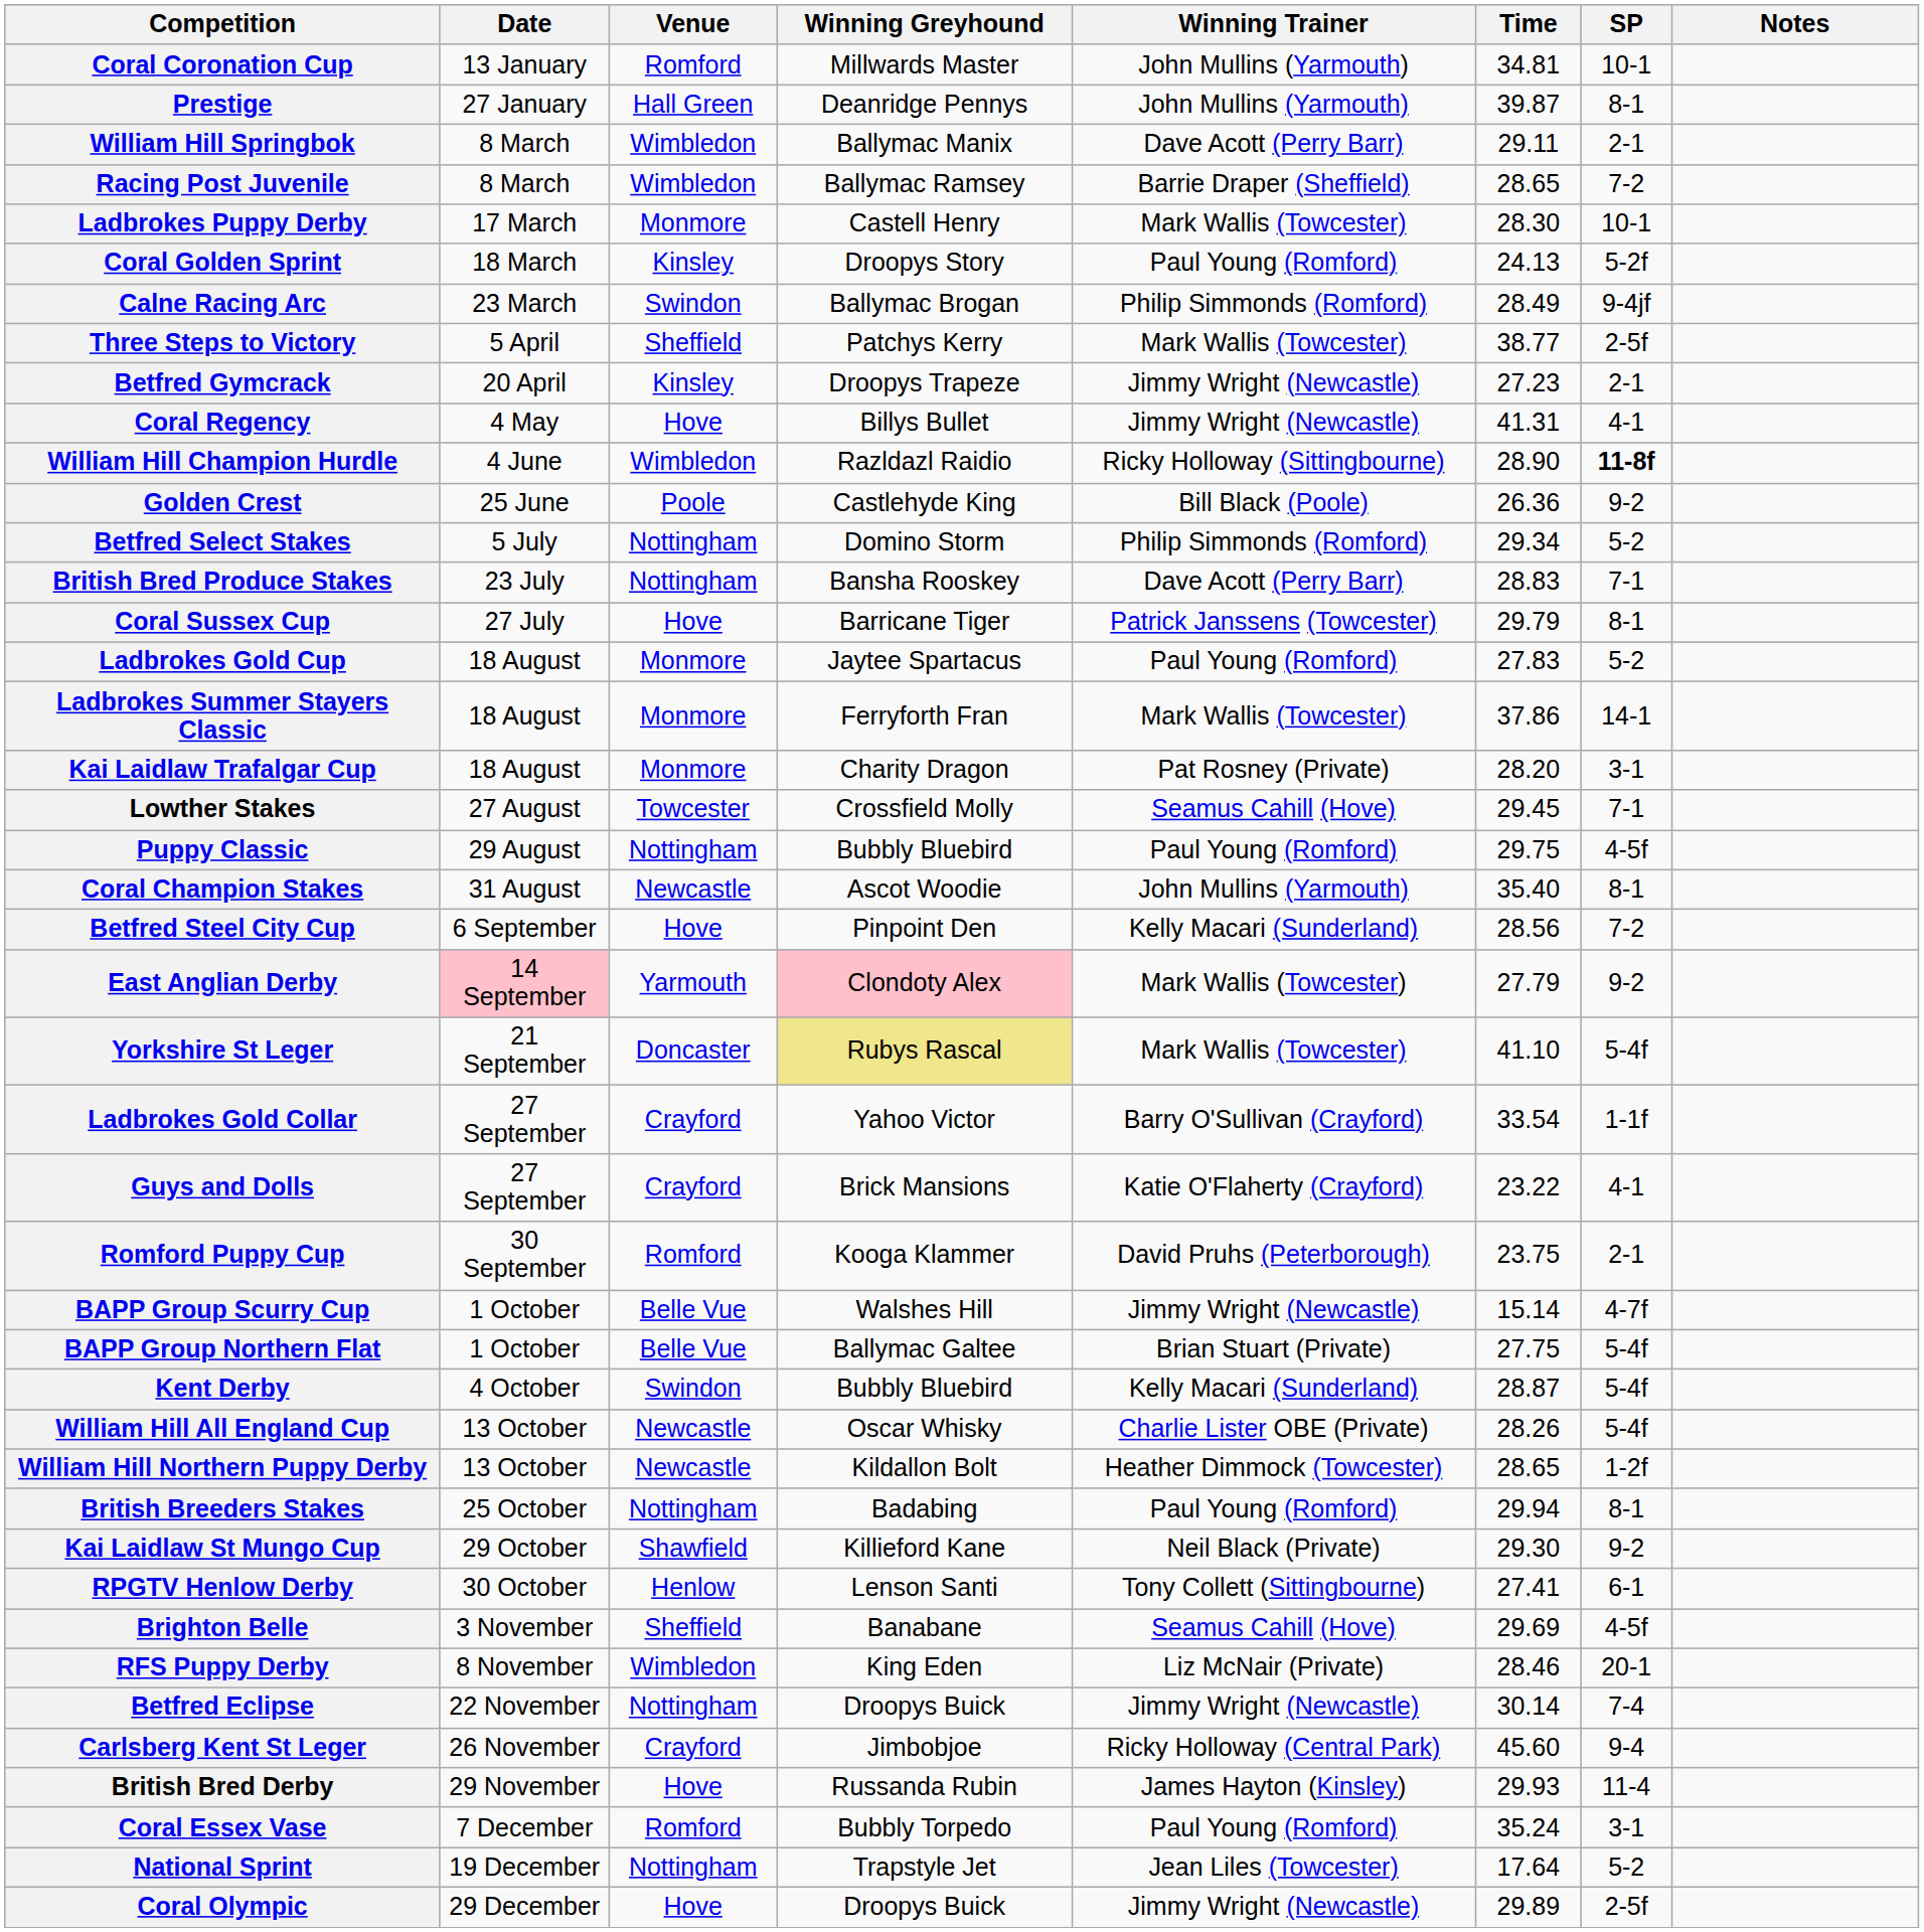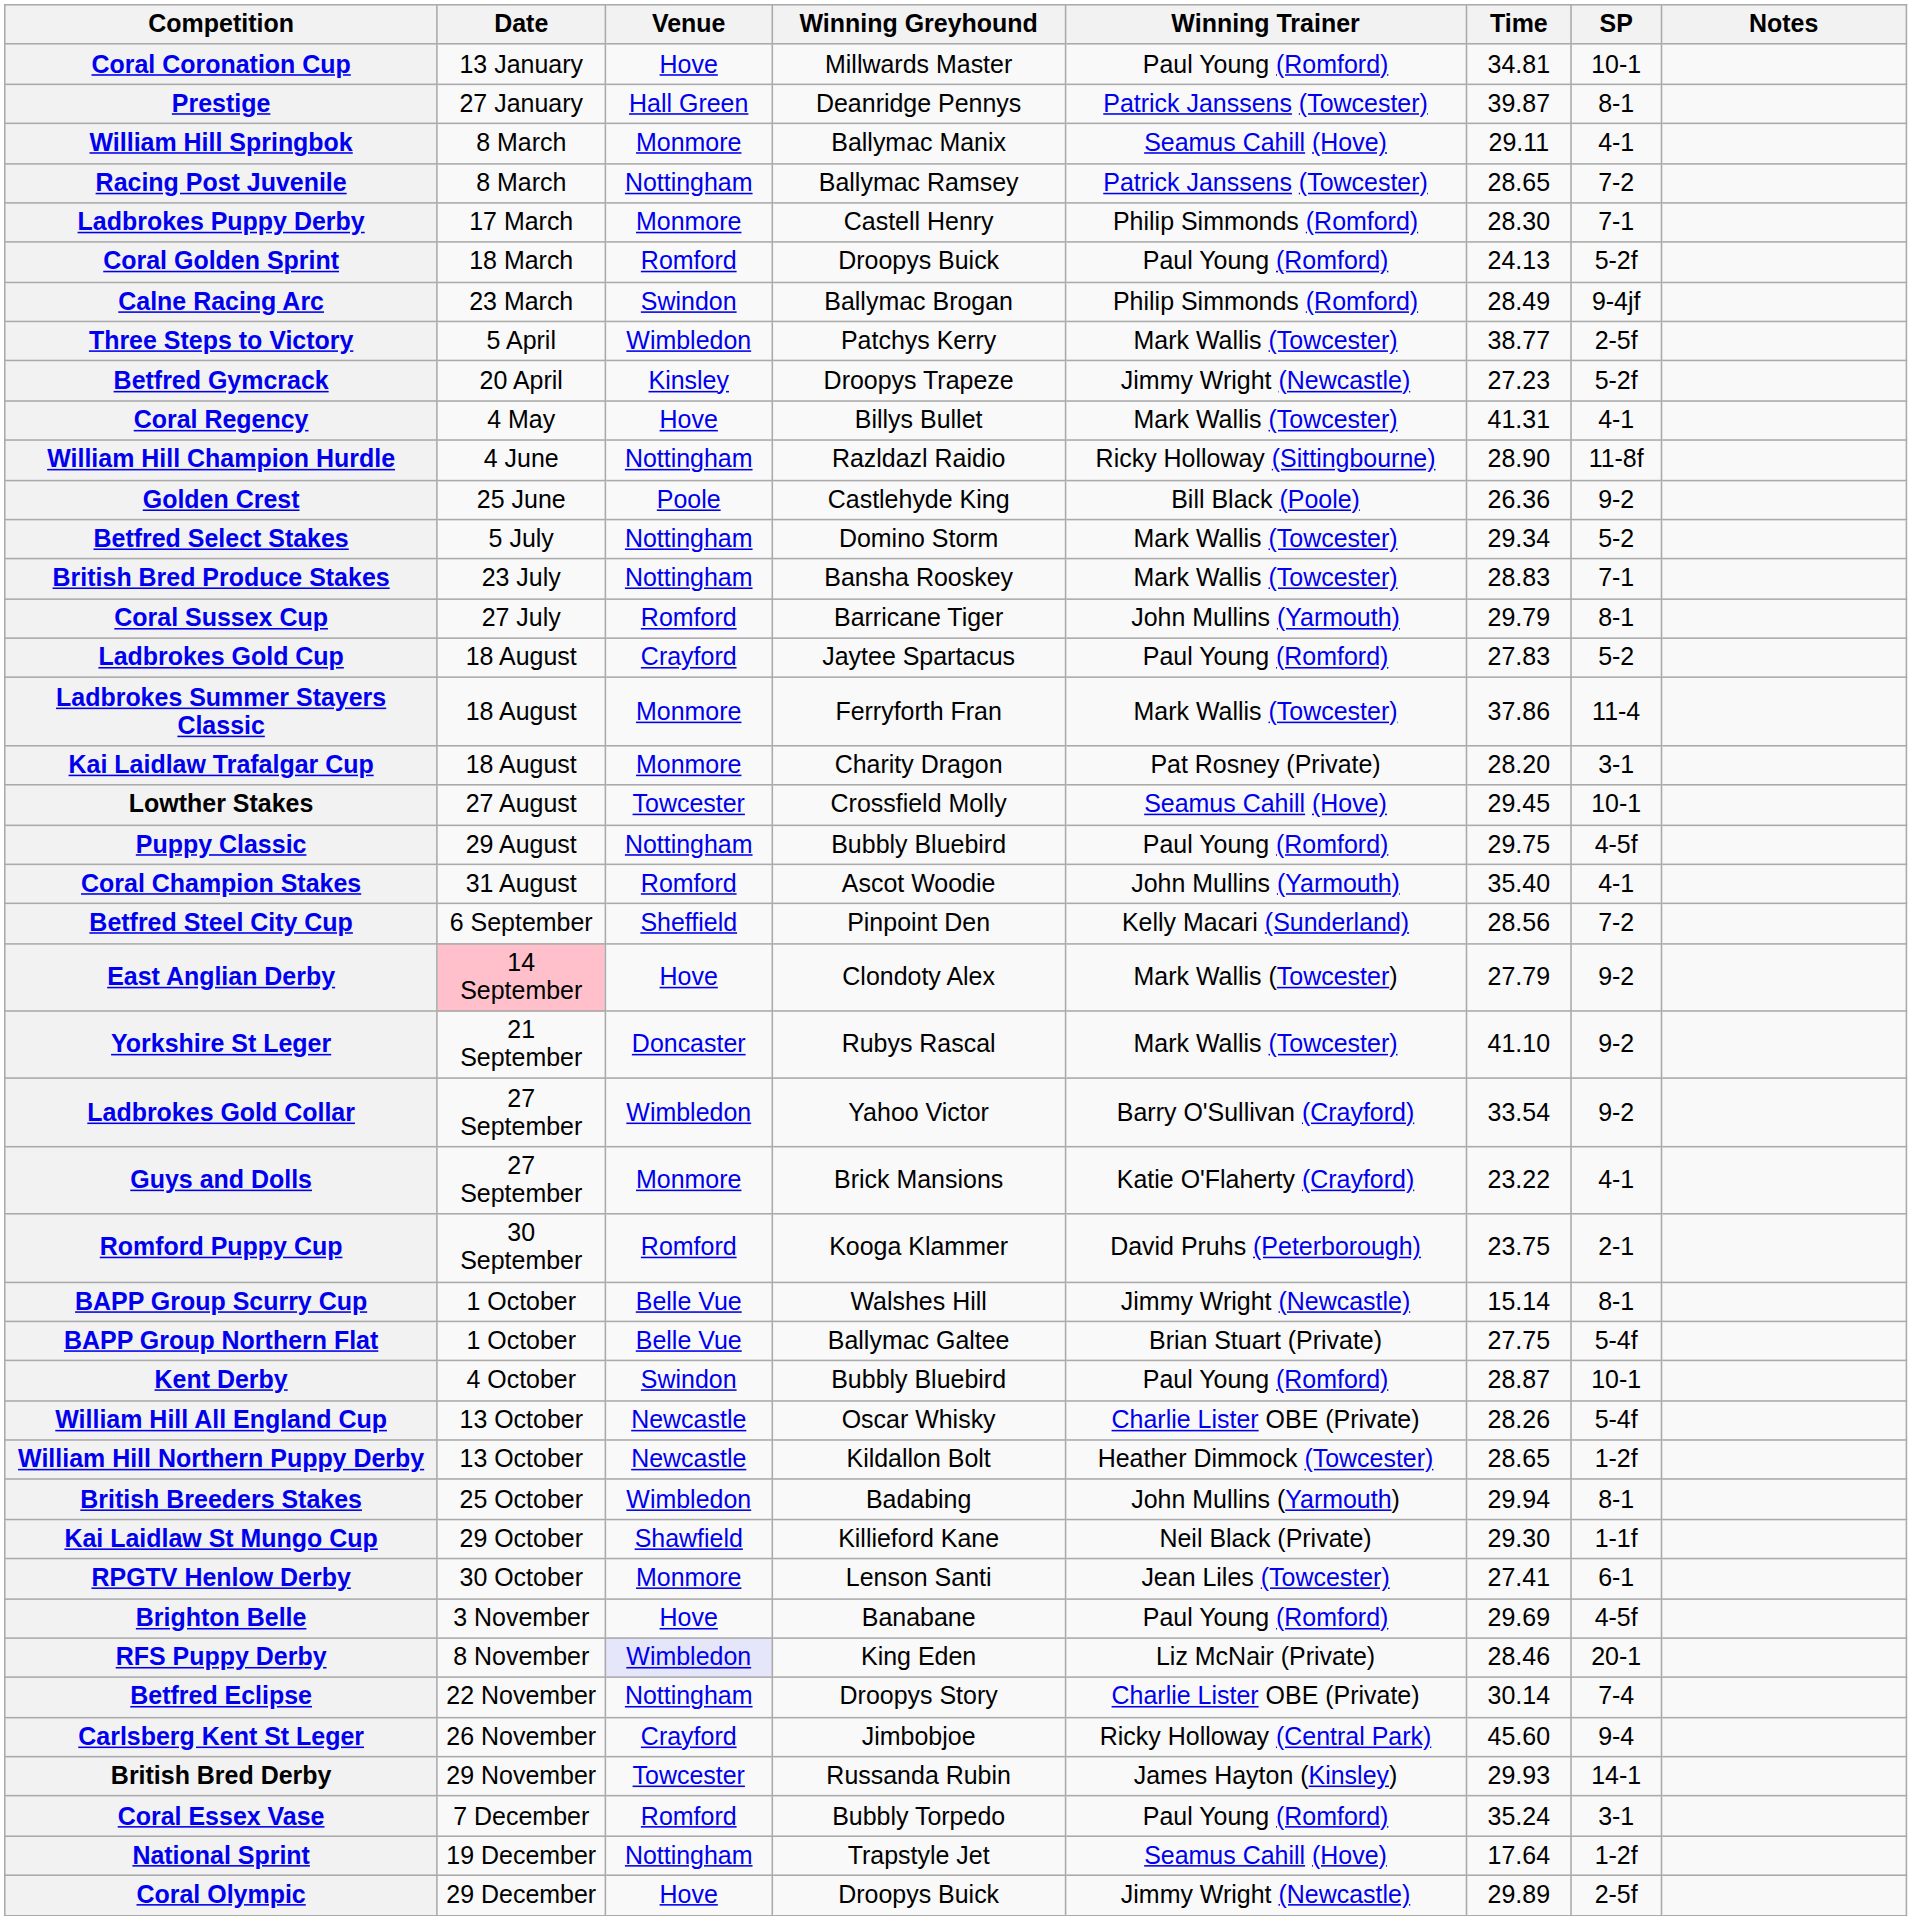Coral Coronation Cup | Venue: Romford -> Hove
Coral Coronation Cup | Winning Trainer: John Mullins (Yarmouth) -> Paul Young (Romford)
Prestige | Winning Trainer: John Mullins (Yarmouth) -> Patrick Janssens (Towcester)
William Hill Springbok | Venue: Wimbledon -> Monmore
William Hill Springbok | Winning Trainer: Dave Acott (Perry Barr) -> Seamus Cahill (Hove)
William Hill Springbok | SP: 2-1 -> 4-1
Racing Post Juvenile | Venue: Wimbledon -> Nottingham
Racing Post Juvenile | Winning Trainer: Barrie Draper (Sheffield) -> Patrick Janssens (Towcester)
Ladbrokes Puppy Derby | Winning Trainer: Mark Wallis (Towcester) -> Philip Simmonds (Romford)
Ladbrokes Puppy Derby | SP: 10-1 -> 7-1
Coral Golden Sprint | Venue: Kinsley -> Romford
Coral Golden Sprint | Winning Greyhound: Droopys Story -> Droopys Buick
Three Steps to Victory | Venue: Sheffield -> Wimbledon
Betfred Gymcrack | SP: 2-1 -> 5-2f
Coral Regency | Winning Trainer: Jimmy Wright (Newcastle) -> Mark Wallis (Towcester)
William Hill Champion Hurdle | Venue: Wimbledon -> Nottingham
William Hill Champion Hurdle | SP: bold -> normal
Betfred Select Stakes | Winning Trainer: Philip Simmonds (Romford) -> Mark Wallis (Towcester)
British Bred Produce Stakes | Winning Trainer: Dave Acott (Perry Barr) -> Mark Wallis (Towcester)
Coral Sussex Cup | Venue: Hove -> Romford
Coral Sussex Cup | Winning Trainer: Patrick Janssens (Towcester) -> John Mullins (Yarmouth)
Ladbrokes Gold Cup | Venue: Monmore -> Crayford
Ladbrokes Summer Stayers Classic | SP: 14-1 -> 11-4
Lowther Stakes | SP: 7-1 -> 10-1
Coral Champion Stakes | Venue: Newcastle -> Romford
Coral Champion Stakes | SP: 8-1 -> 4-1
Betfred Steel City Cup | Venue: Hove -> Sheffield
East Anglian Derby | Venue: Yarmouth -> Hove
East Anglian Derby | Winning Greyhound: pink background -> no background
Yorkshire St Leger | Winning Greyhound: khaki background -> no background
Yorkshire St Leger | SP: 5-4f -> 9-2
Ladbrokes Gold Collar | Venue: Crayford -> Wimbledon
Ladbrokes Gold Collar | SP: 1-1f -> 9-2
Guys and Dolls | Venue: Crayford -> Monmore
BAPP Group Scurry Cup | SP: 4-7f -> 8-1
Kent Derby | Winning Trainer: Kelly Macari (Sunderland) -> Paul Young (Romford)
Kent Derby | SP: 5-4f -> 10-1
British Breeders Stakes | Venue: Nottingham -> Wimbledon
British Breeders Stakes | Winning Trainer: Paul Young (Romford) -> John Mullins (Yarmouth)
Kai Laidlaw St Mungo Cup | SP: 9-2 -> 1-1f
RPGTV Henlow Derby | Venue: Henlow -> Monmore
RPGTV Henlow Derby | Winning Trainer: Tony Collett (Sittingbourne) -> Jean Liles (Towcester)
Brighton Belle | Venue: Sheffield -> Hove
Brighton Belle | Winning Trainer: Seamus Cahill (Hove) -> Paul Young (Romford)
RFS Puppy Derby | Venue: no background -> lavender background
Betfred Eclipse | Winning Greyhound: Droopys Buick -> Droopys Story
Betfred Eclipse | Winning Trainer: Jimmy Wright (Newcastle) -> Charlie Lister OBE (Private)
British Bred Derby | Venue: Hove -> Towcester
British Bred Derby | SP: 11-4 -> 14-1
National Sprint | Winning Trainer: Jean Liles (Towcester) -> Seamus Cahill (Hove)
National Sprint | SP: 5-2 -> 1-2f
